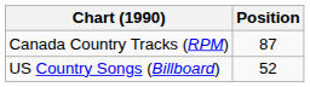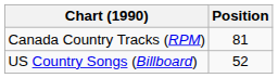Canada Country Tracks (RPM) | Position: 87 -> 81
